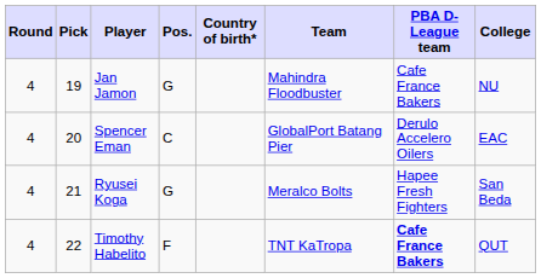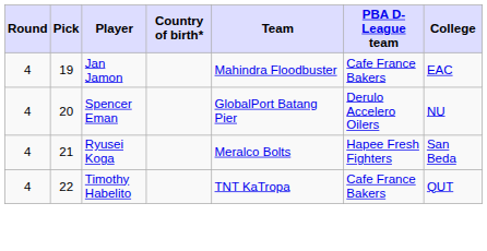- column: Pos. | G | C | G | F
Jan Jamon | College: NU -> EAC
Spencer Eman | College: EAC -> NU
Timothy Habelito | PBA D-League team: bold -> normal
